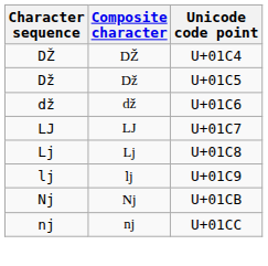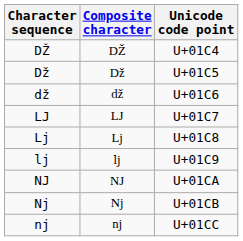+ row: NJ | Ǌ | U+01CA
